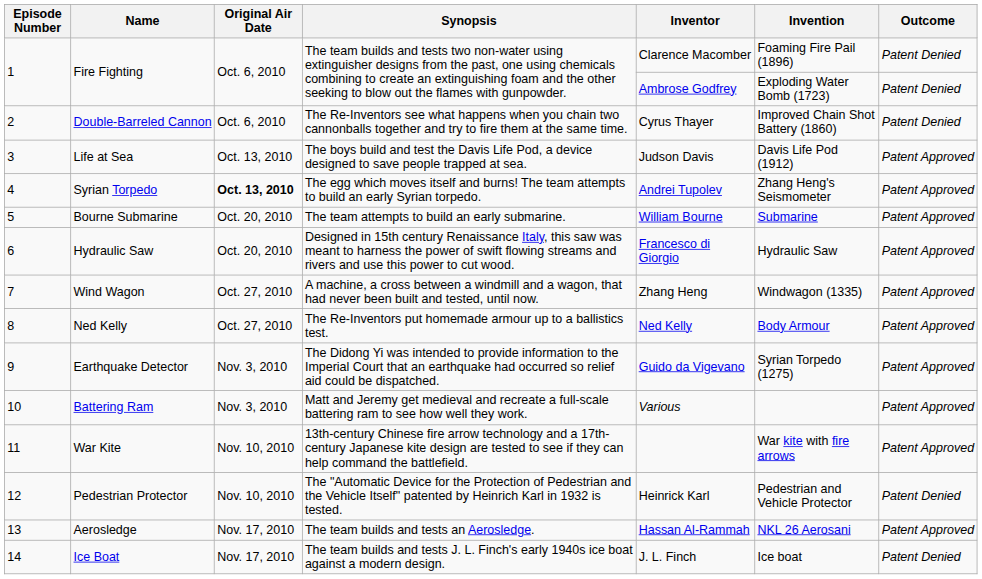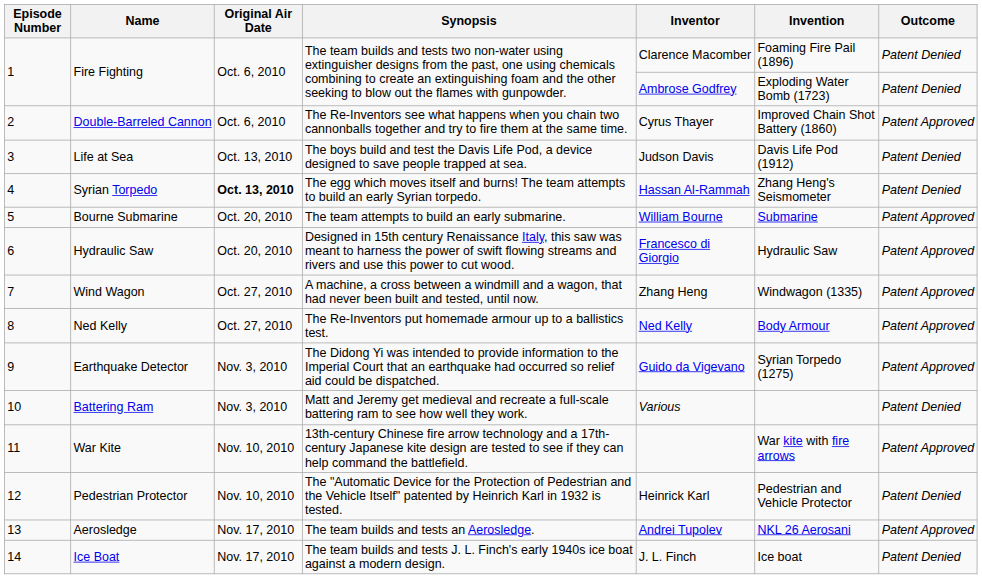Double-Barreled Cannon | Outcome: Patent Denied -> Patent Approved
Life at Sea | Outcome: Patent Approved -> Patent Denied
Syrian Torpedo | Inventor: Andrei Tupolev -> Hassan Al-Rammah
Syrian Torpedo | Outcome: Patent Approved -> Patent Denied
Battering Ram | Outcome: Patent Approved -> Patent Denied
Aerosledge | Inventor: Hassan Al-Rammah -> Andrei Tupolev
